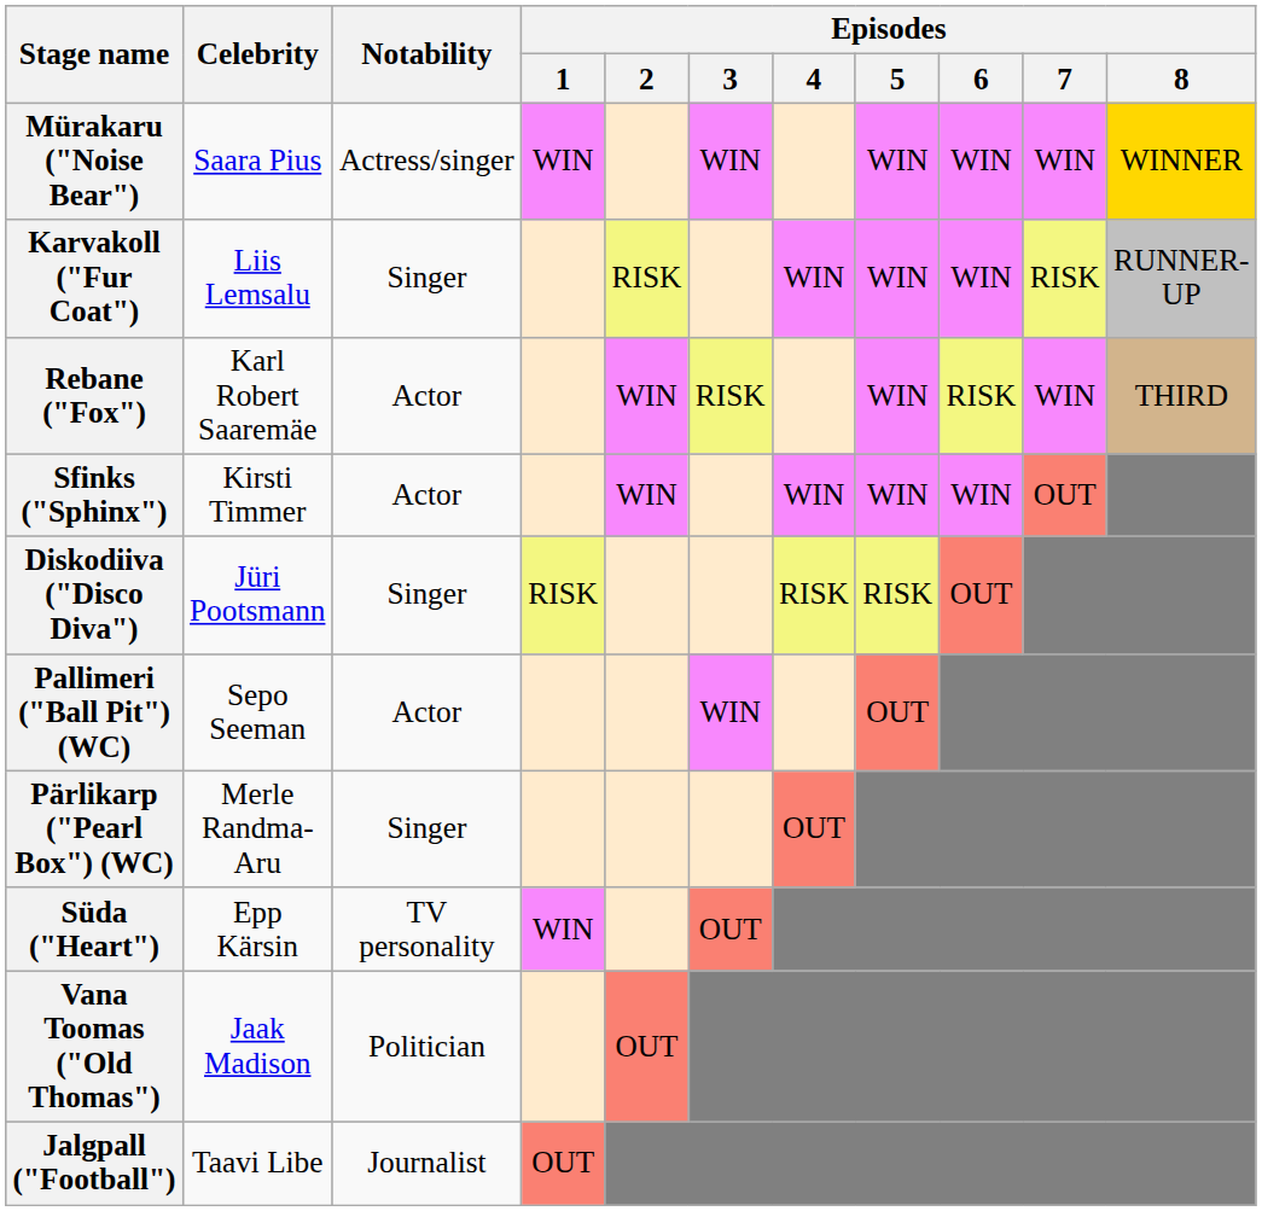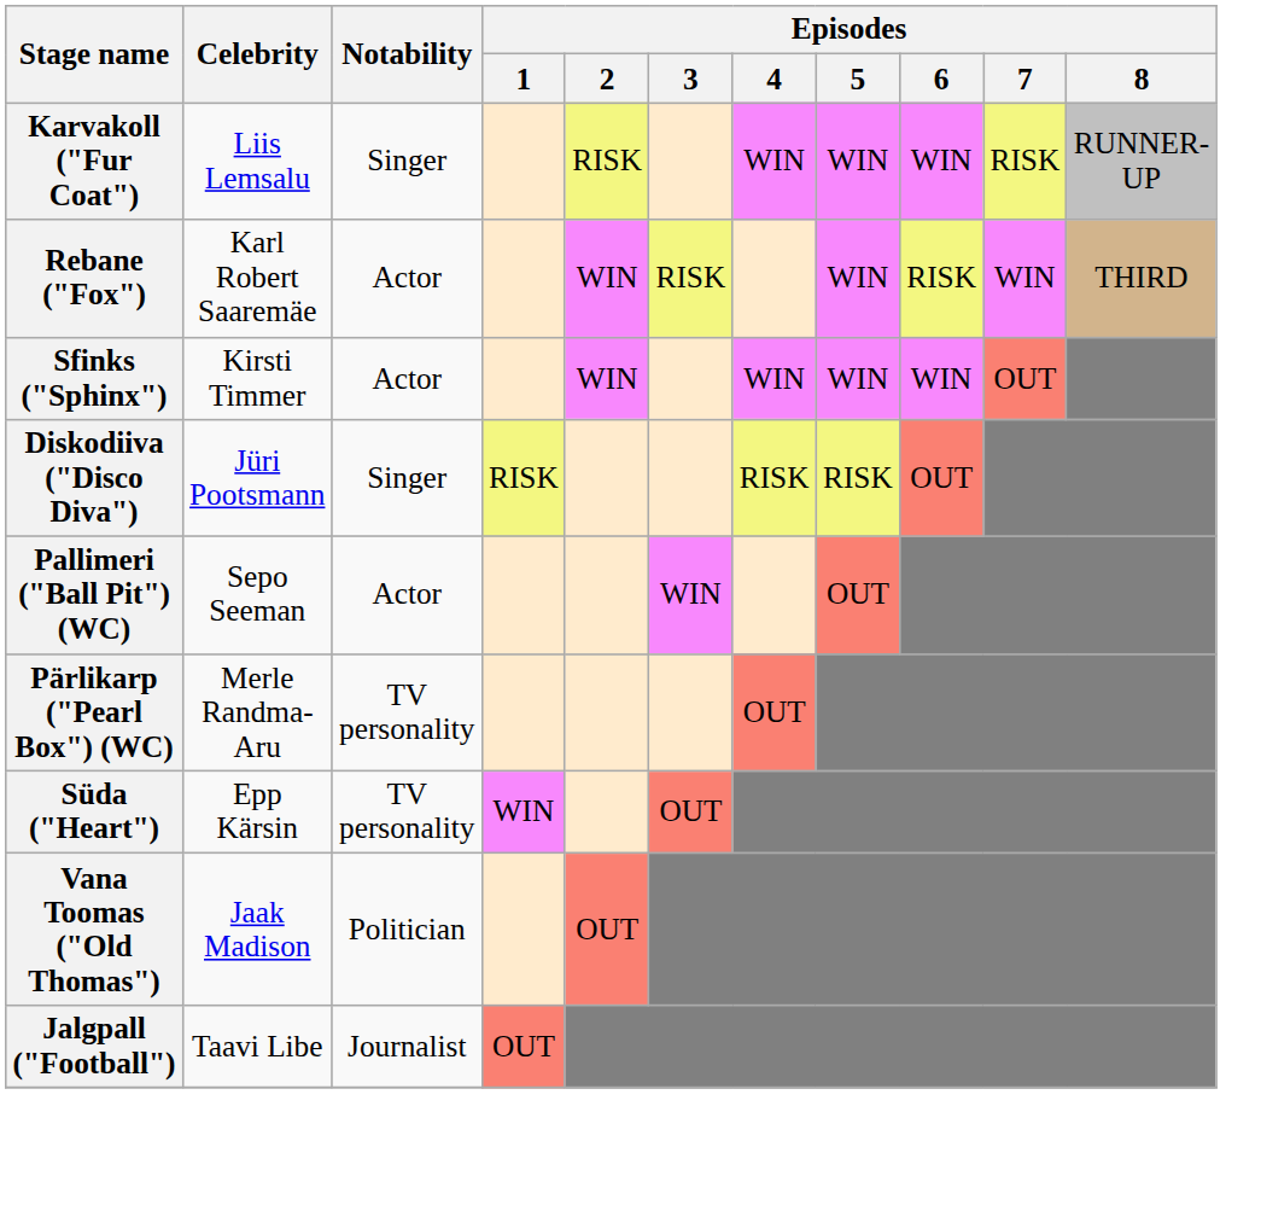- row: Mürakaru ("Noise Bear") | Saara Pius | Actress/singer | WIN | WIN | WIN | WIN | WIN | WINNER
Pärlikarp ("Pearl Box") (WC) | Notability: Singer -> TV personality
